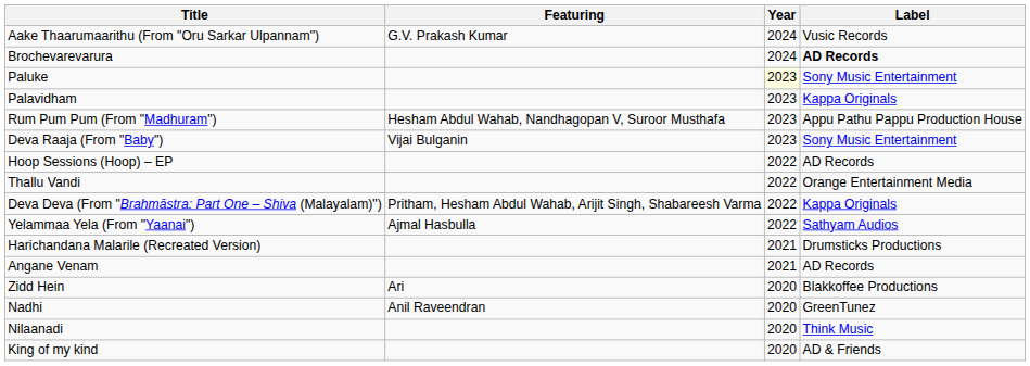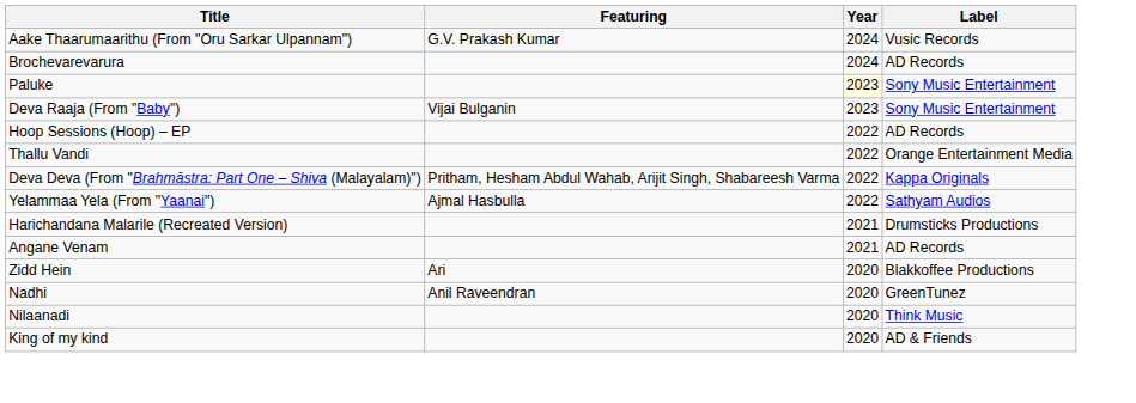Brochevarevarura | Label: bold -> normal
- row: Palavidham | 2023 | Kappa Originals
- row: Rum Pum Pum (From "Madhuram") | Hesham Abdul Wahab, Nandhagopan V, Suroor Musthafa | 2023 | Appu Pathu Pappu Production House
